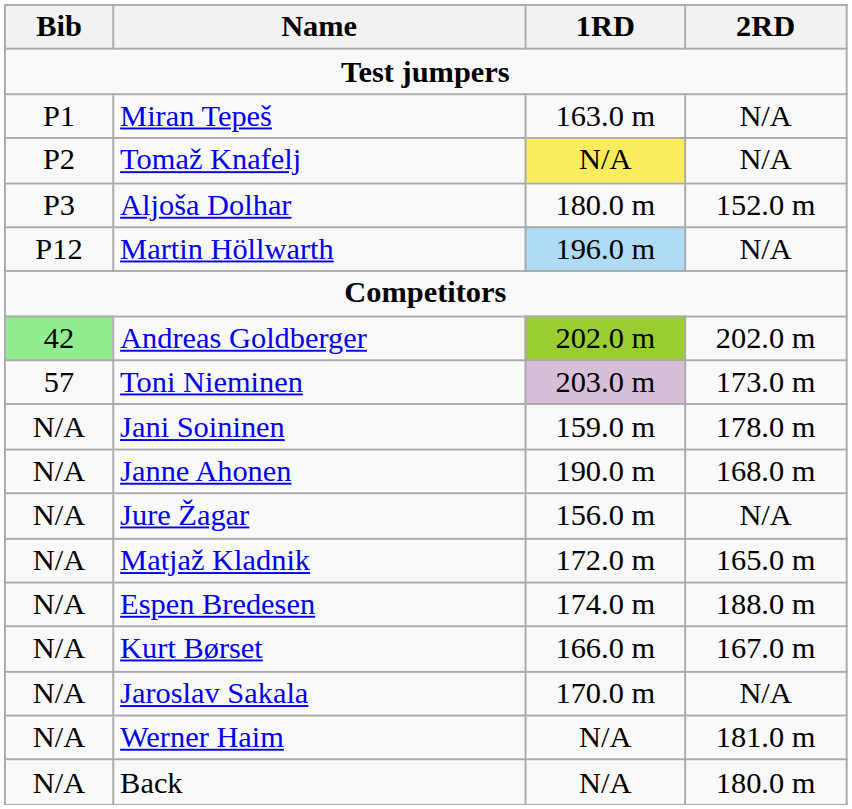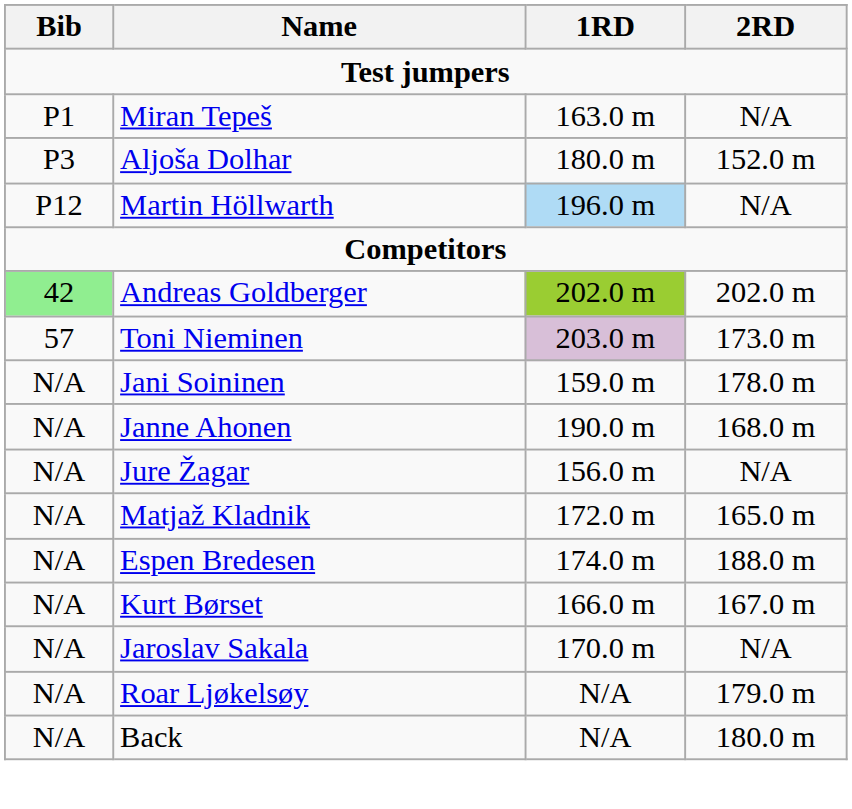- row: P2 | Tomaž Knafelj | N/A | N/A
- row: N/A | Werner Haim | N/A | 181.0 m
+ row: N/A | Roar Ljøkelsøy | N/A | 179.0 m
